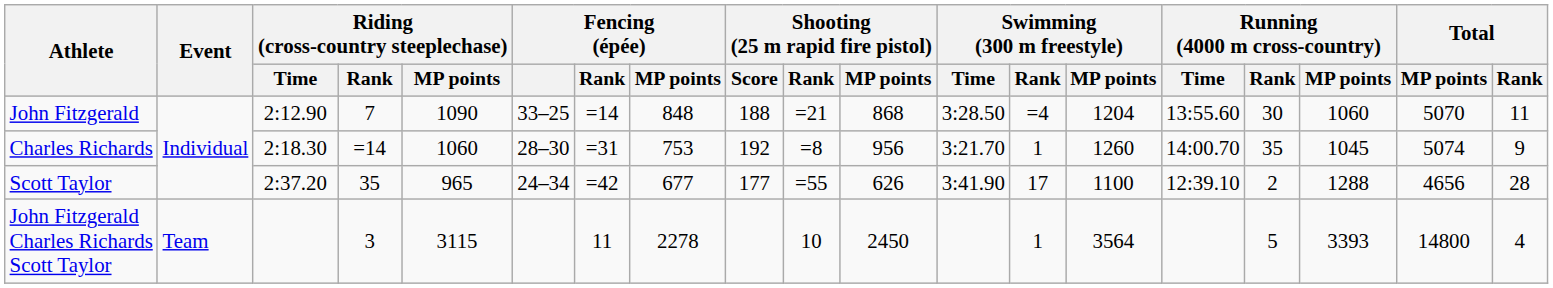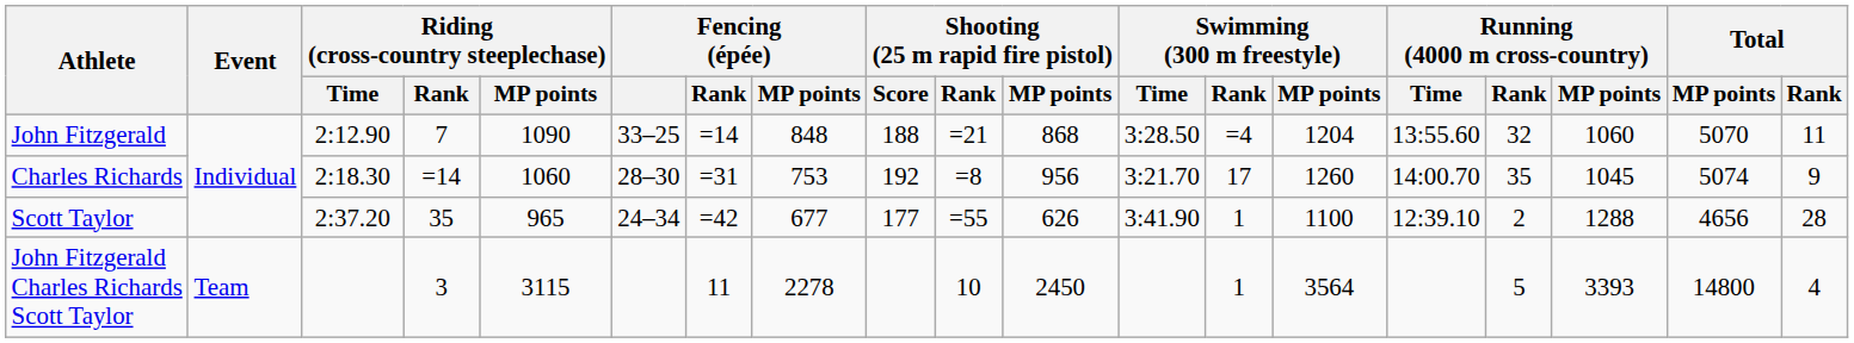John Fitzgerald | Running (4000 m cross-country) / Rank: 30 -> 32
Charles Richards | Swimming (300 m freestyle) / Rank: 1 -> 17
Scott Taylor | Swimming (300 m freestyle) / Rank: 17 -> 1
